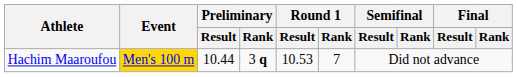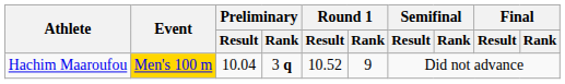Hachim Maaroufou | Preliminary / Result: 10.44 -> 10.04
Hachim Maaroufou | Round 1 / Result: 10.53 -> 10.52
Hachim Maaroufou | Round 1 / Rank: 7 -> 9
